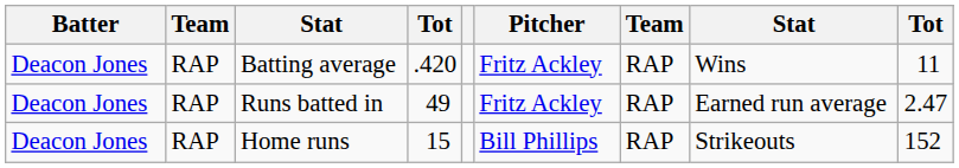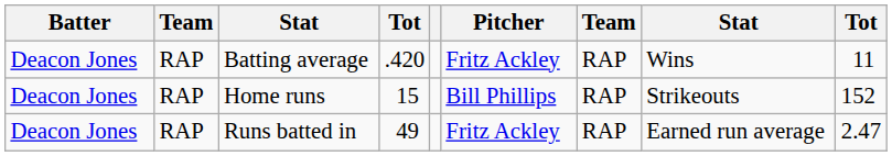rows swapped: Home runs <-> Runs batted in
